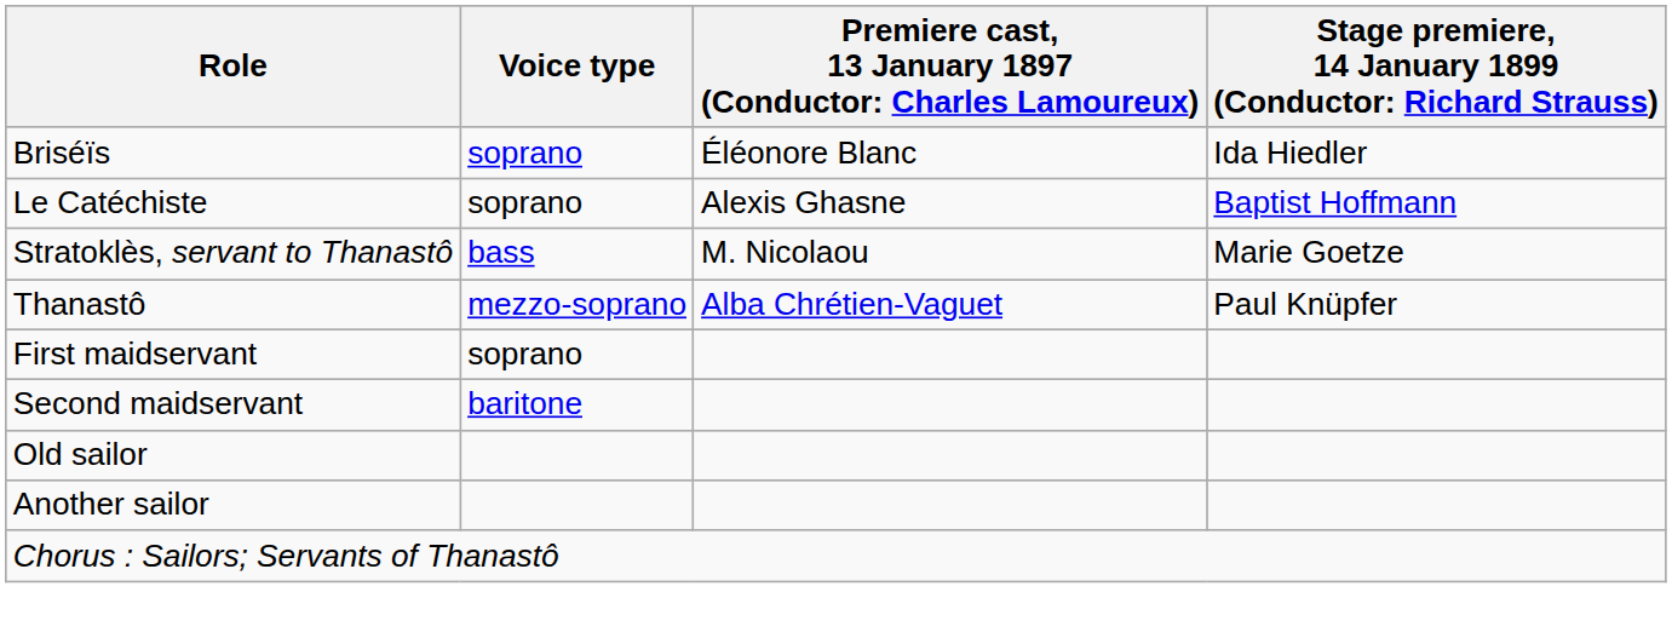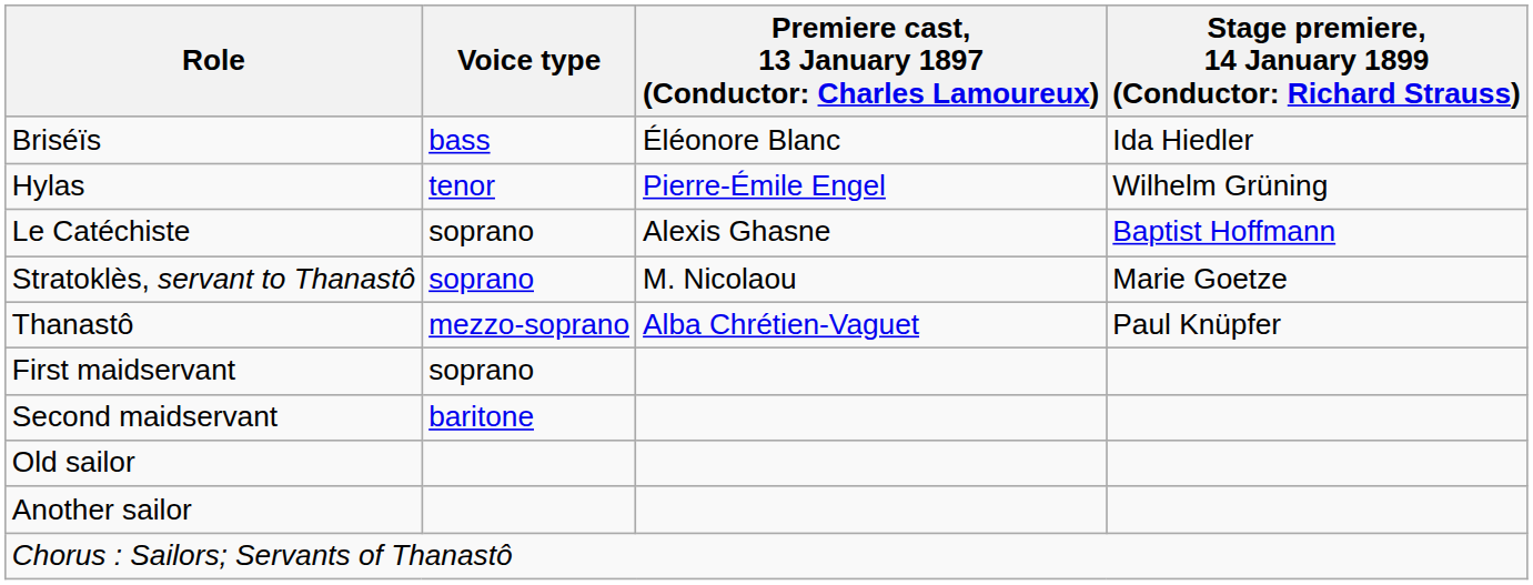Briséïs | Voice type: soprano -> bass
+ row: Hylas | tenor | Pierre-Émile Engel | Wilhelm Grüning
Stratoklès, servant to Thanastô | Voice type: bass -> soprano
